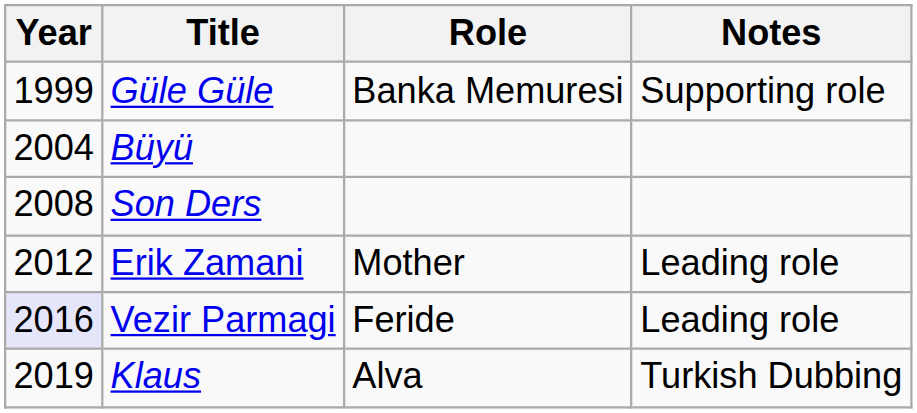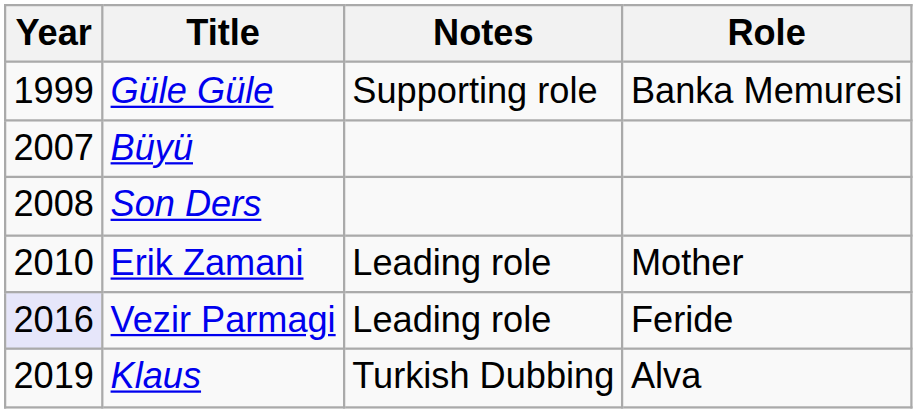columns swapped: Role <-> Notes
Büyü | Year: 2004 -> 2007
Erik Zamani | Year: 2012 -> 2010
